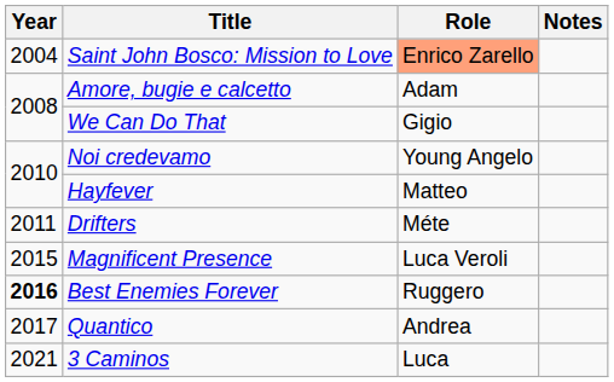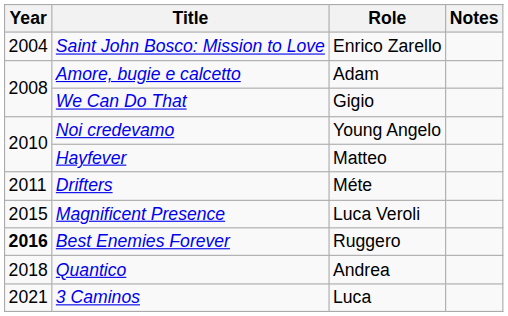Saint John Bosco: Mission to Love | Role: lightsalmon background -> no background
Quantico | Year: 2017 -> 2018
